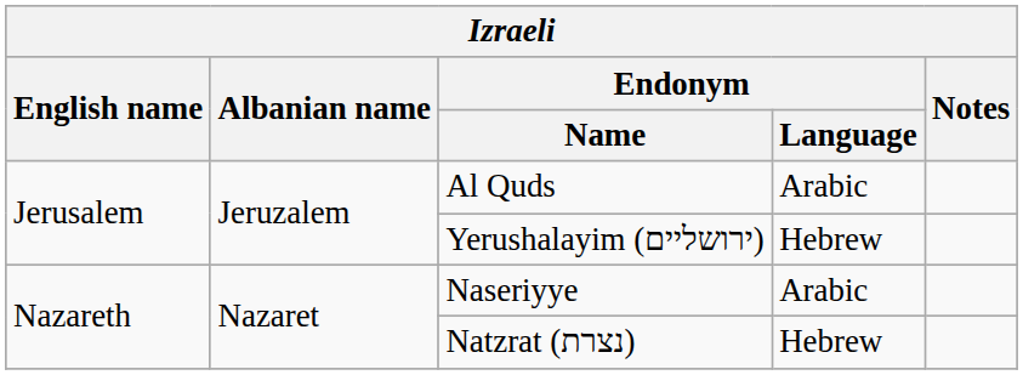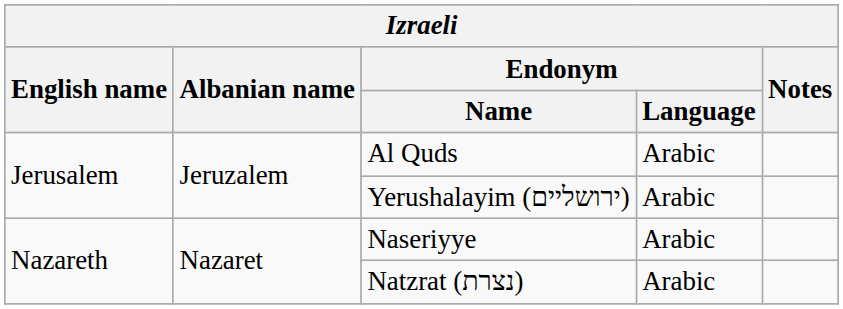Yerushalayim (ירושליים) | Endonym / Language: Hebrew -> Arabic
Natzrat (נצרת) | Endonym / Language: Hebrew -> Arabic
